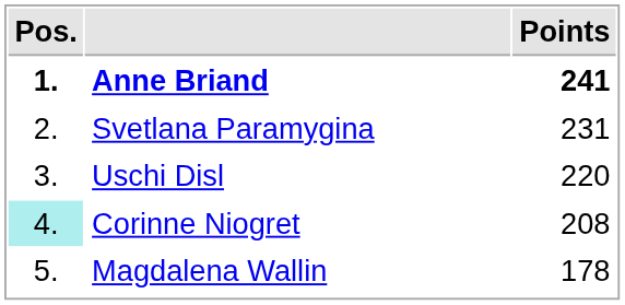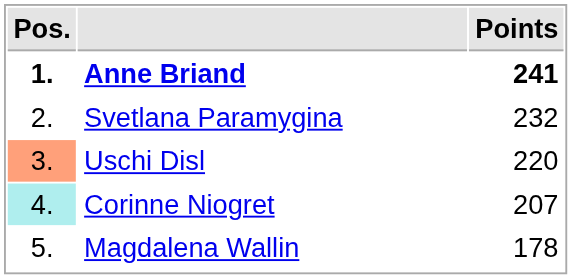Svetlana Paramygina | Points: 231 -> 232
Uschi Disl | Pos.: no background -> lightsalmon background
Corinne Niogret | Points: 208 -> 207
